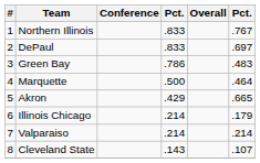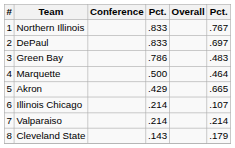Illinois Chicago | column 6: .179 -> .107
Cleveland State | column 6: .107 -> .179
